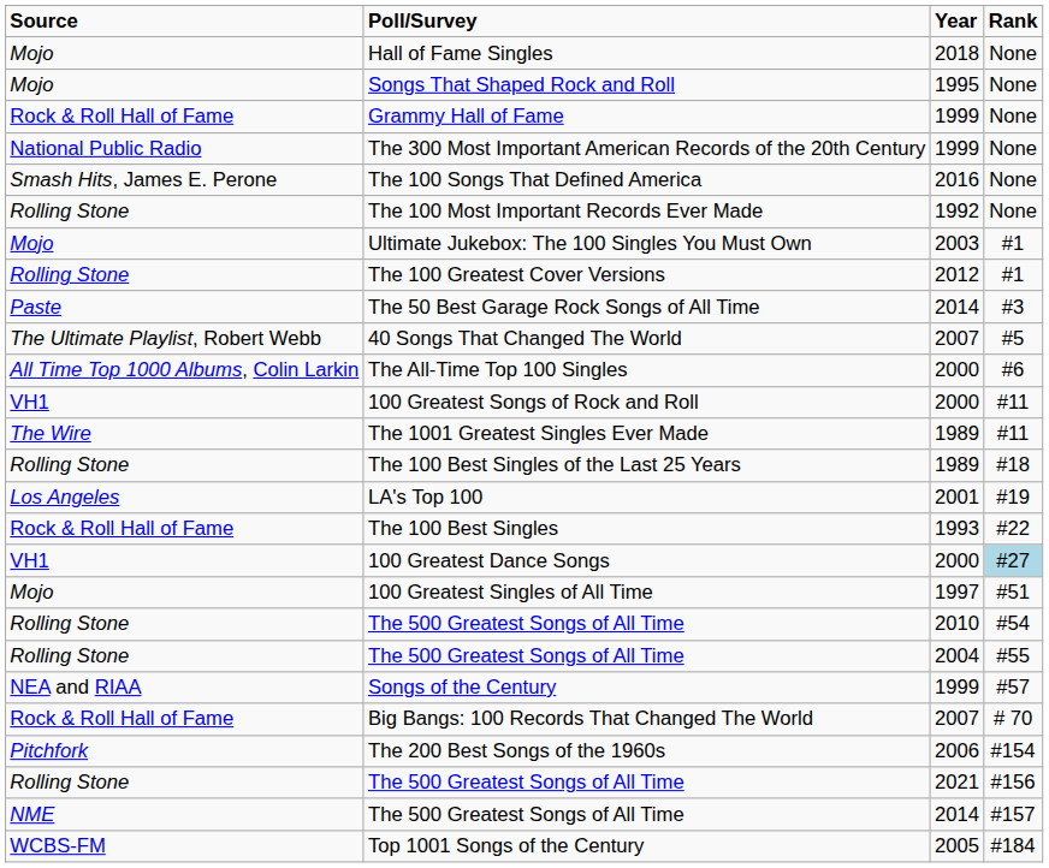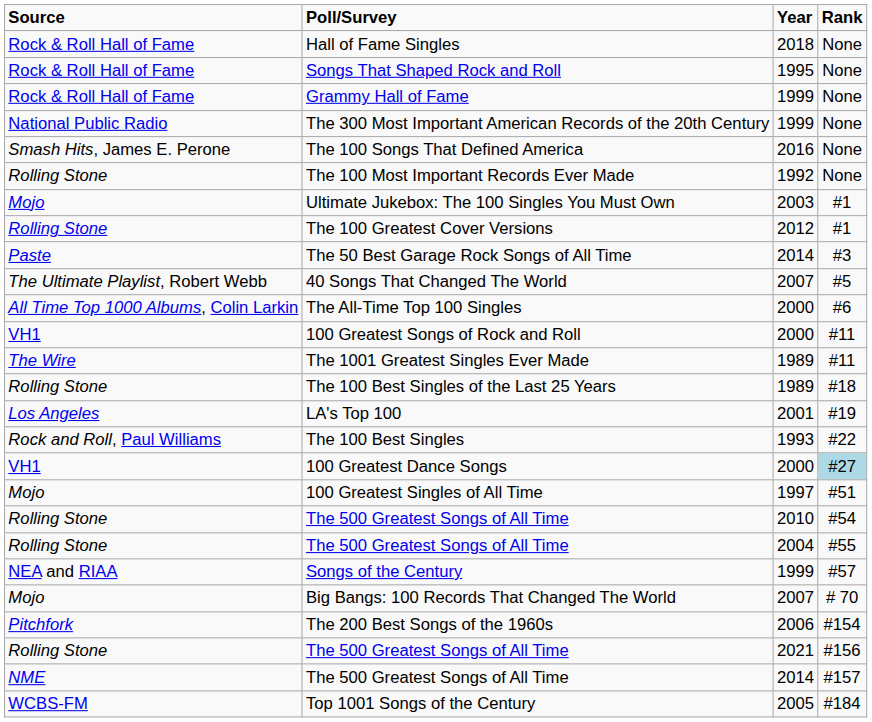Hall of Fame Singles | Source: Mojo -> Rock & Roll Hall of Fame
Songs That Shaped Rock and Roll | Source: Mojo -> Rock & Roll Hall of Fame
The 100 Best Singles | Source: Rock & Roll Hall of Fame -> Rock and Roll, Paul Williams
Big Bangs: 100 Records That Changed The World | Source: Rock & Roll Hall of Fame -> Mojo
